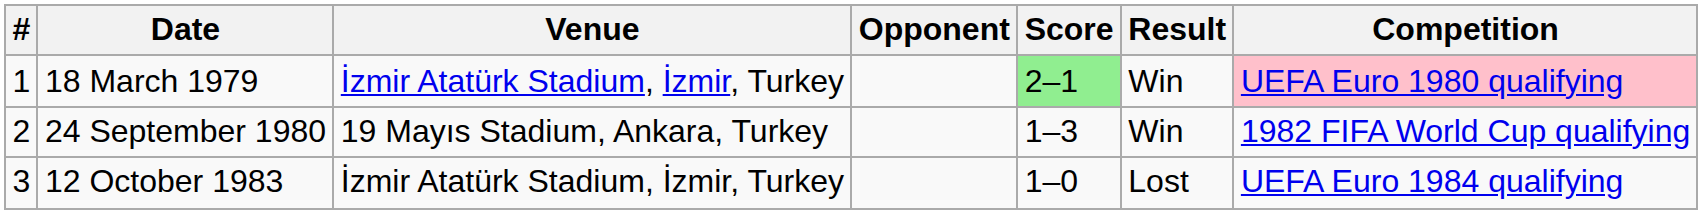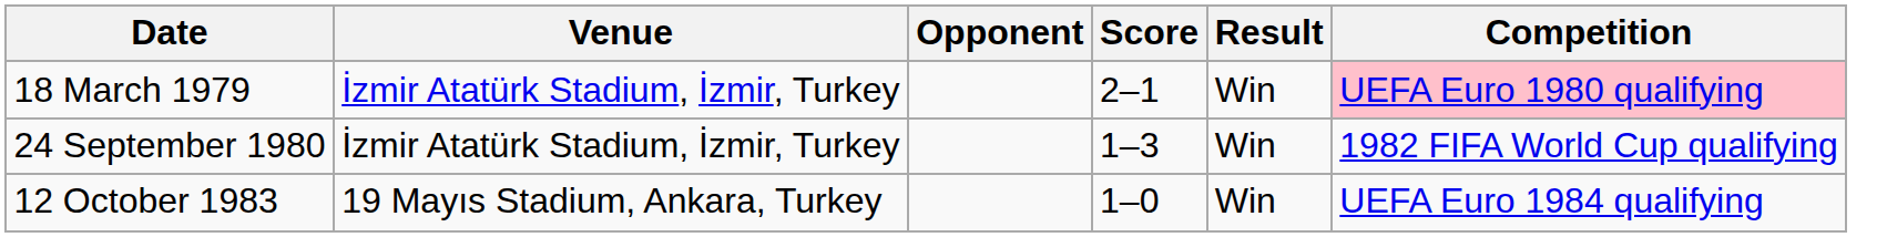- column: # | 1 | 2 | 3
18 March 1979 | Score: lightgreen background -> no background
24 September 1980 | Venue: 19 Mayıs Stadium, Ankara, Turkey -> İzmir Atatürk Stadium, İzmir, Turkey
12 October 1983 | Venue: İzmir Atatürk Stadium, İzmir, Turkey -> 19 Mayıs Stadium, Ankara, Turkey
12 October 1983 | Result: Lost -> Win
